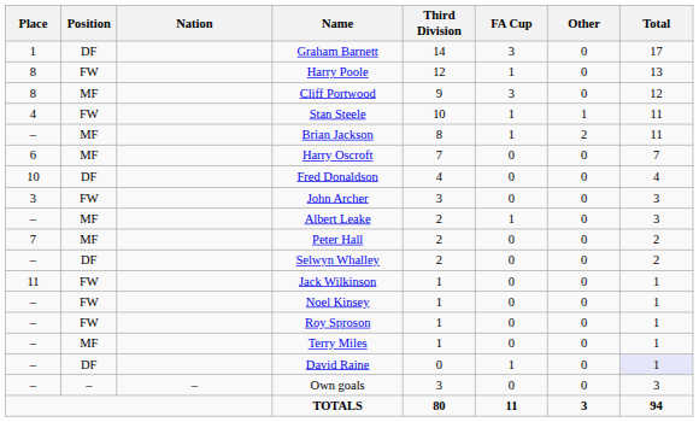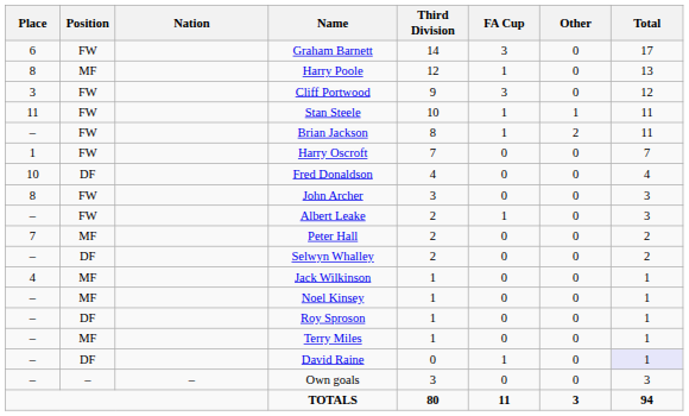Graham Barnett | Place: 1 -> 6
Graham Barnett | Position: DF -> FW
Harry Poole | Position: FW -> MF
Cliff Portwood | Place: 8 -> 3
Cliff Portwood | Position: MF -> FW
Stan Steele | Place: 4 -> 11
Brian Jackson | Position: MF -> FW
Harry Oscroft | Place: 6 -> 1
Harry Oscroft | Position: MF -> FW
John Archer | Place: 3 -> 8
Albert Leake | Position: MF -> FW
Jack Wilkinson | Place: 11 -> 4
Jack Wilkinson | Position: FW -> MF
Noel Kinsey | Position: FW -> MF
Roy Sproson | Position: FW -> DF
